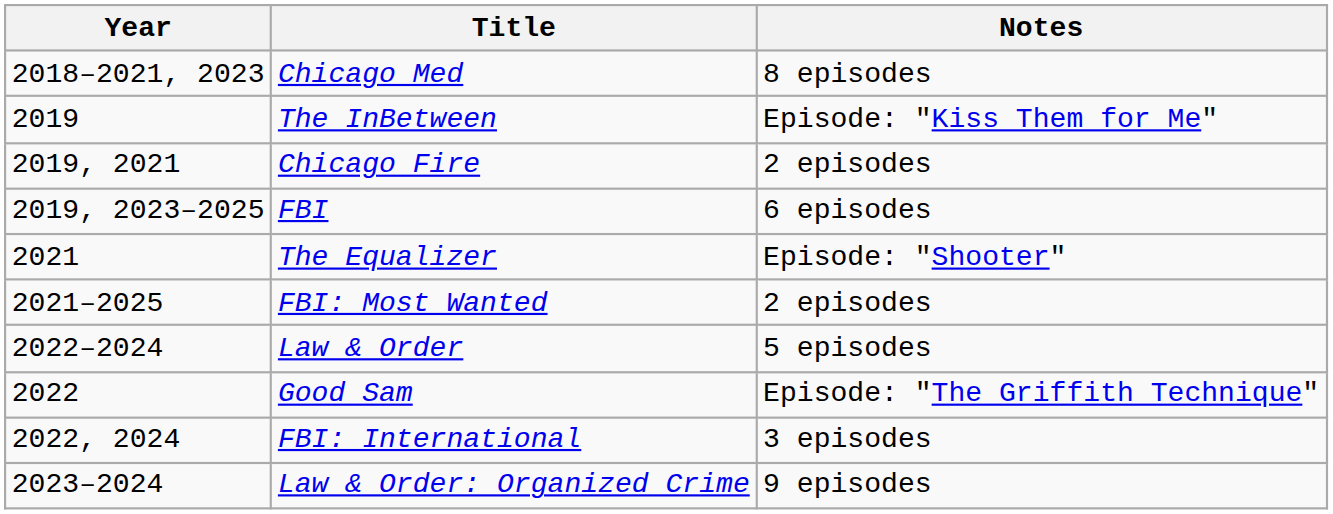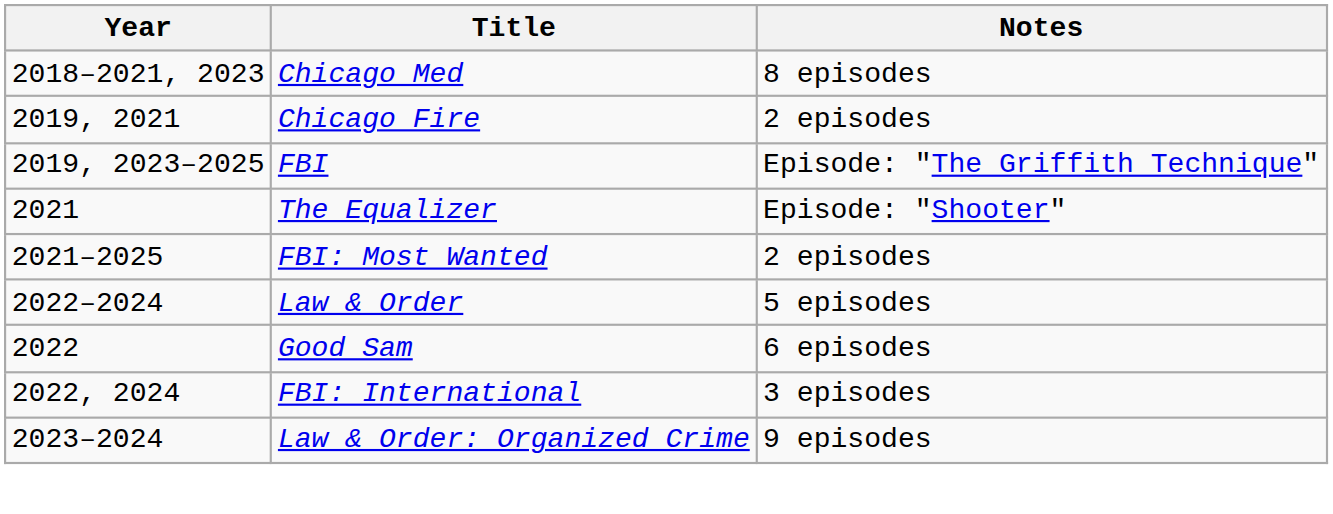- row: 2019 | The InBetween | Episode: "Kiss Them for Me"
FBI | Notes: 6 episodes -> Episode: "The Griffith Technique"
Good Sam | Notes: Episode: "The Griffith Technique" -> 6 episodes
